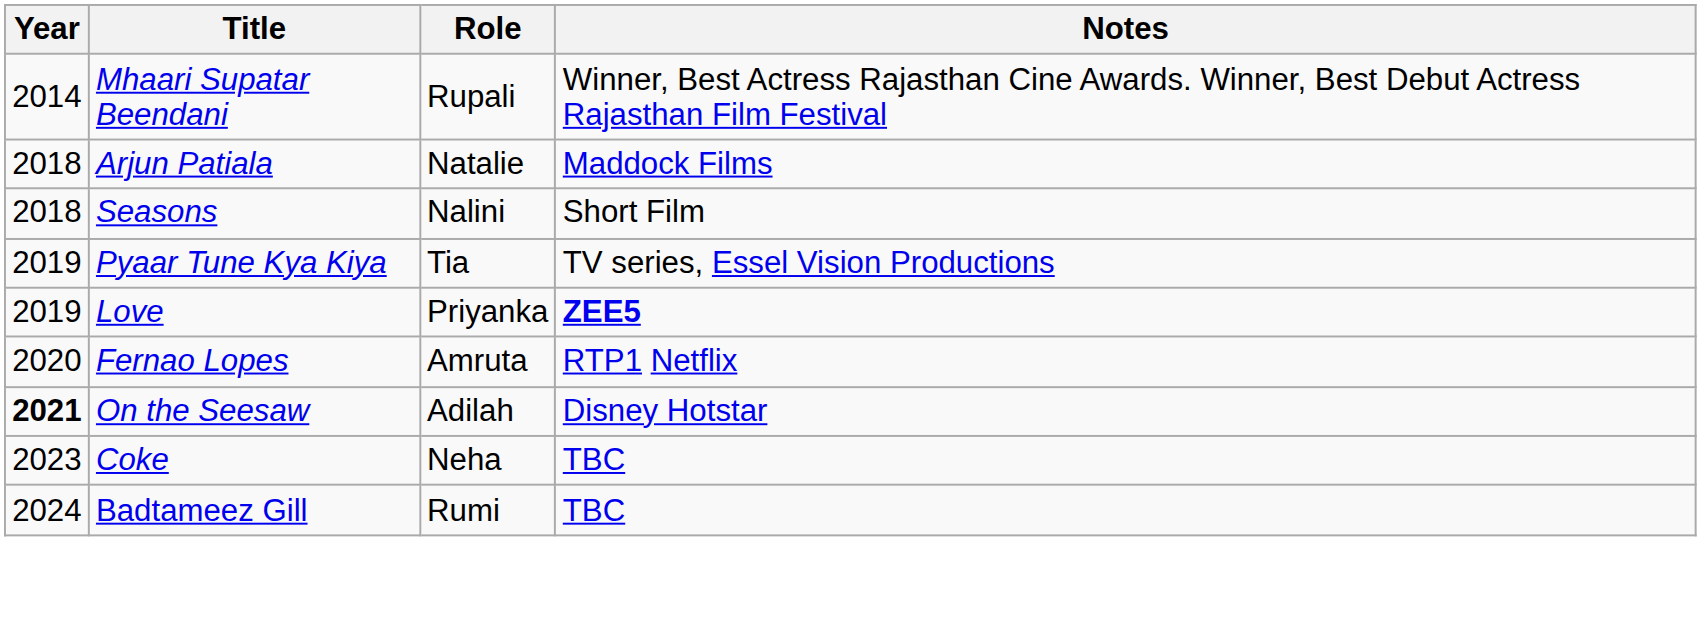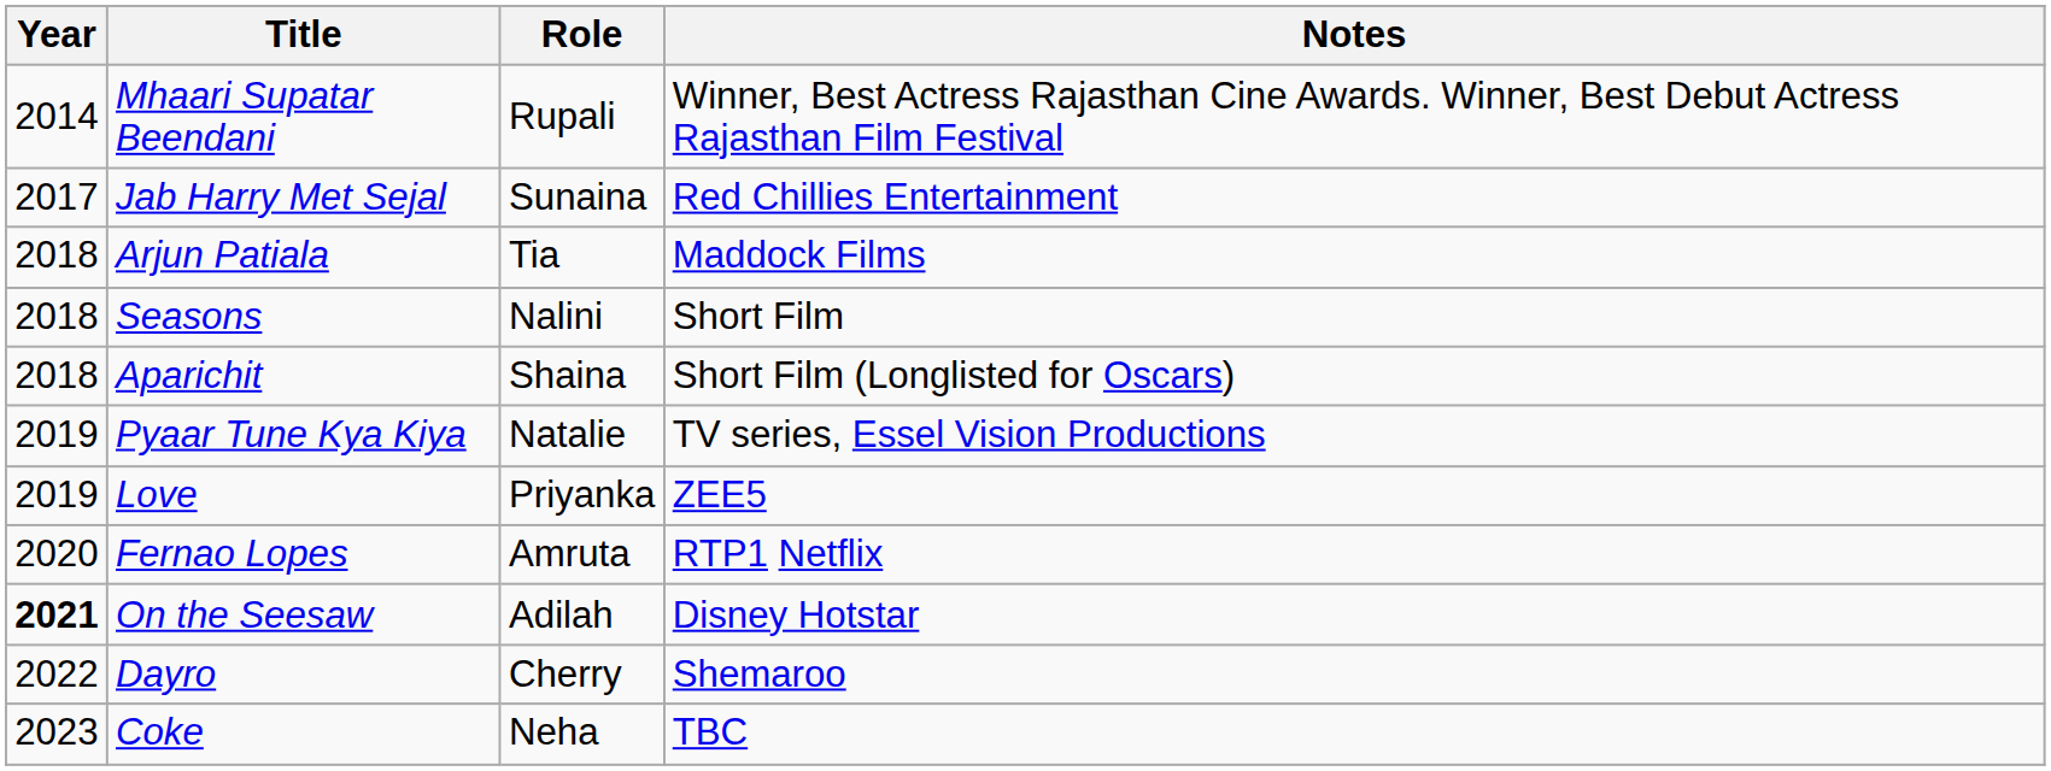+ row: 2017 | Jab Harry Met Sejal | Sunaina | Red Chillies Entertainment
Arjun Patiala | Role: Natalie -> Tia
+ row: 2018 | Aparichit | Shaina | Short Film (Longlisted for Oscars)
Pyaar Tune Kya Kiya | Role: Tia -> Natalie
Love | Notes: bold -> normal
+ row: 2022 | Dayro | Cherry | Shemaroo
- row: 2024 | Badtameez Gill | Rumi | TBC
